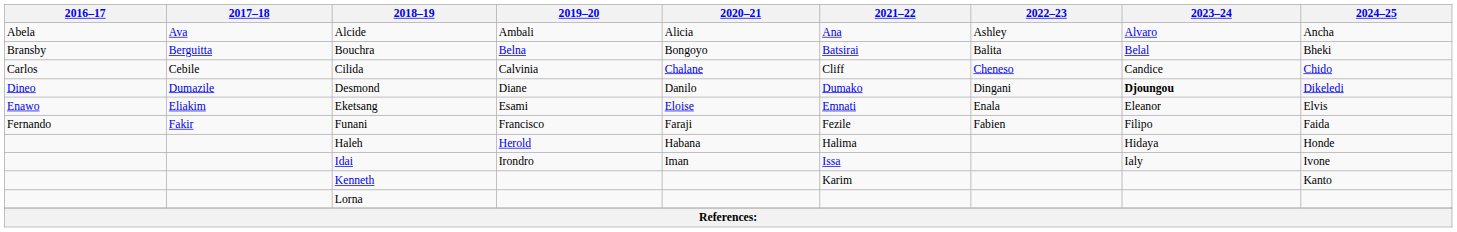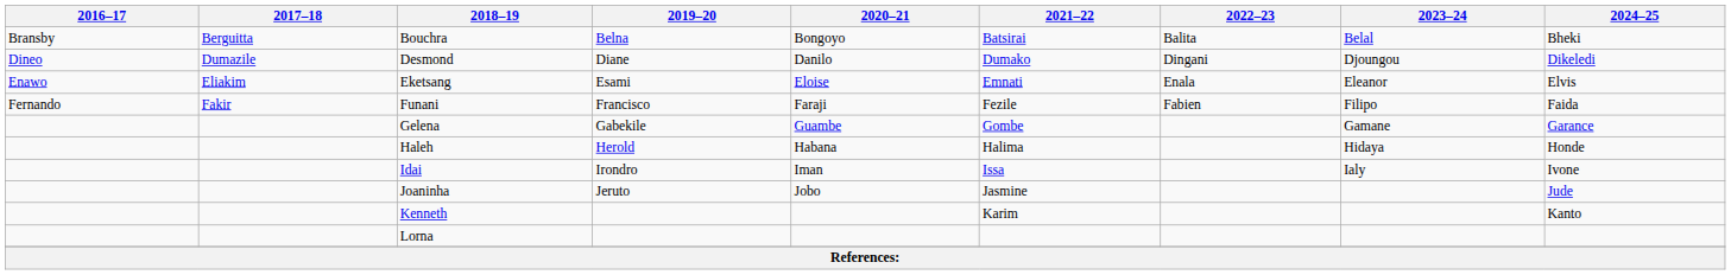- row: Abela | Ava | Alcide | Ambali | Alicia | Ana | Ashley | Alvaro | Ancha
- row: Carlos | Cebile | Cilida | Calvinia | Chalane | Cliff | Cheneso | Candice | Chido
Desmond | 2023–24: bold -> normal
+ row: Gelena | Gabekile | Guambe | Gombe | Gamane | Garance
+ row: Joaninha | Jeruto | Jobo | Jasmine | Jude
